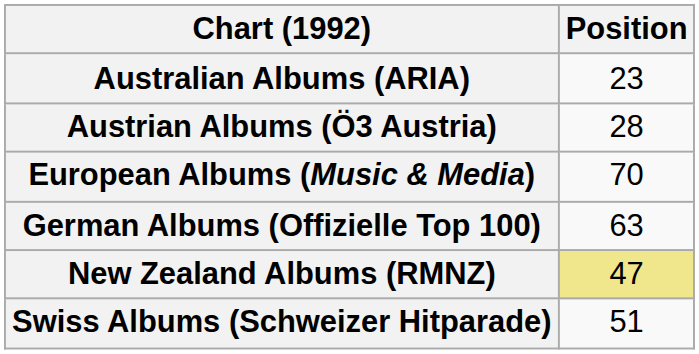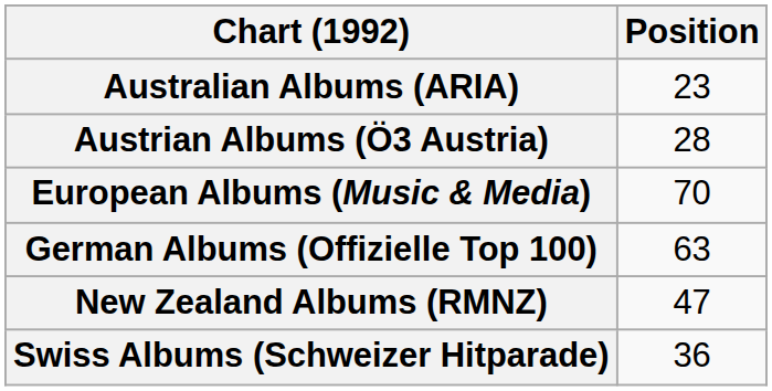New Zealand Albums (RMNZ) | Position: khaki background -> no background
Swiss Albums (Schweizer Hitparade) | Position: 51 -> 36
